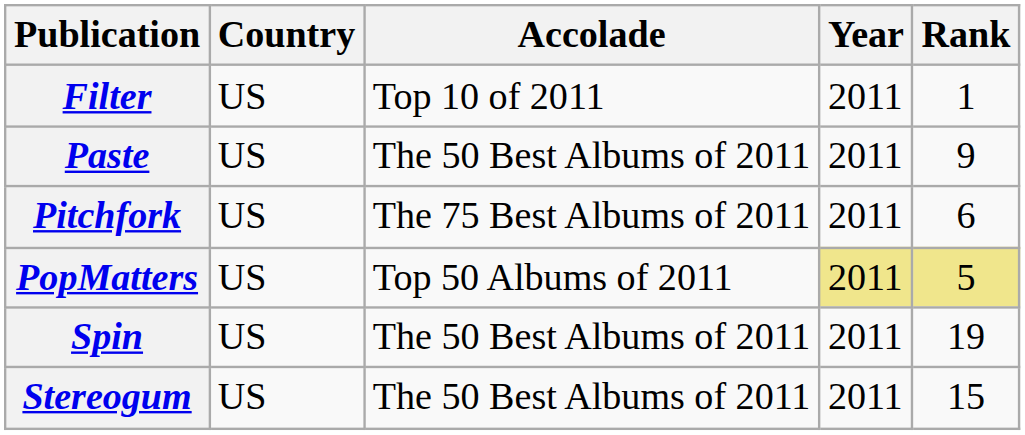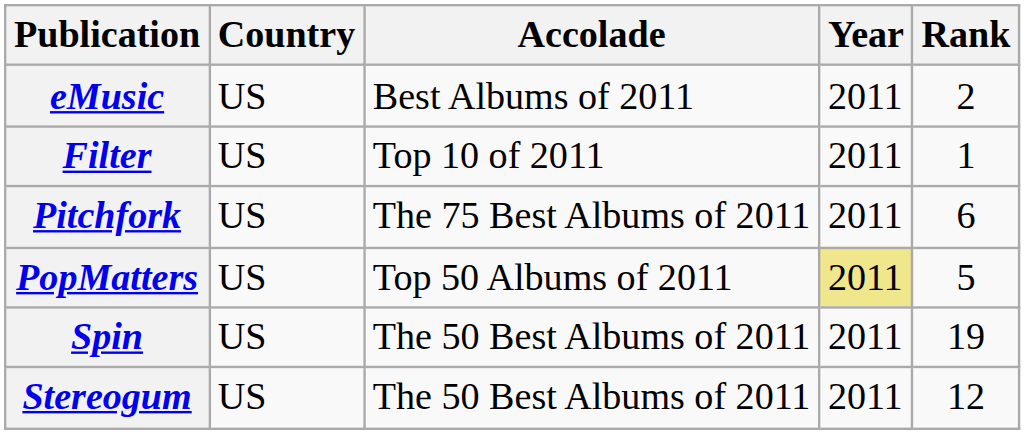+ row: eMusic | US | Best Albums of 2011 | 2011 | 2
- row: Paste | US | The 50 Best Albums of 2011 | 2011 | 9
PopMatters | Rank: khaki background -> no background
Stereogum | Rank: 15 -> 12
